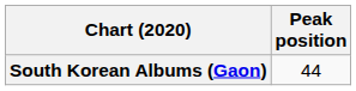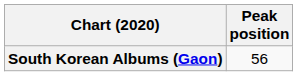South Korean Albums (Gaon) | Peak position: 44 -> 56
